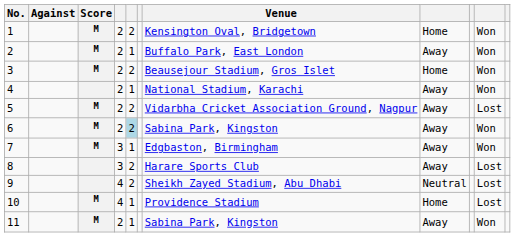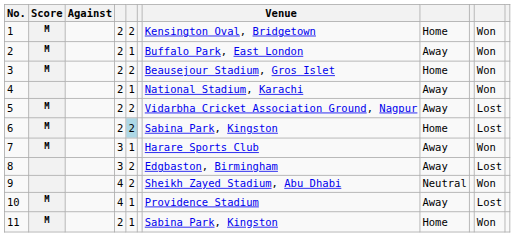columns swapped: Score <-> Against
6 | column 8: Away -> Home
6 | column 10: Won -> Lost
7 | Venue: Edgbaston, Birmingham -> Harare Sports Club
8 | Venue: Harare Sports Club -> Edgbaston, Birmingham
9 | column 10: Lost -> Won
10 | column 8: Home -> Away
11 | column 8: Away -> Home
